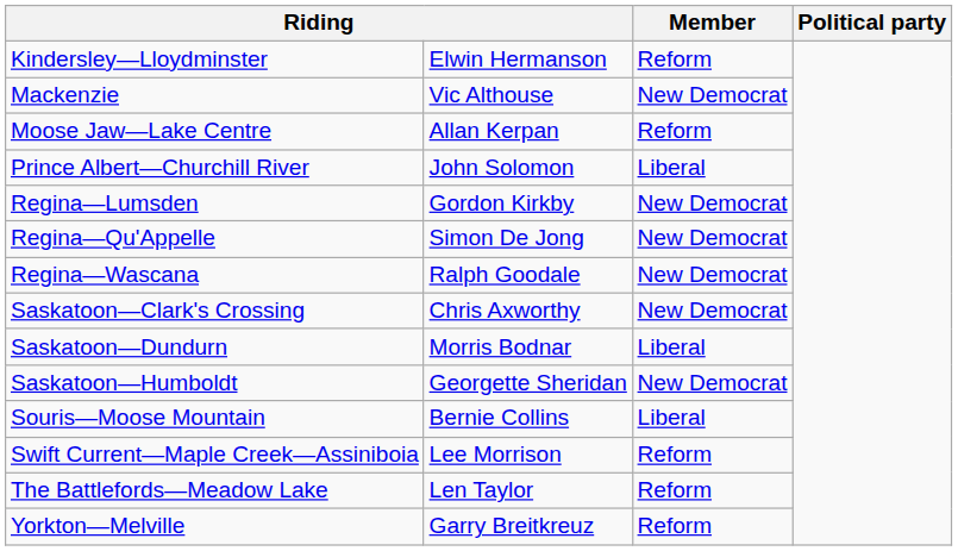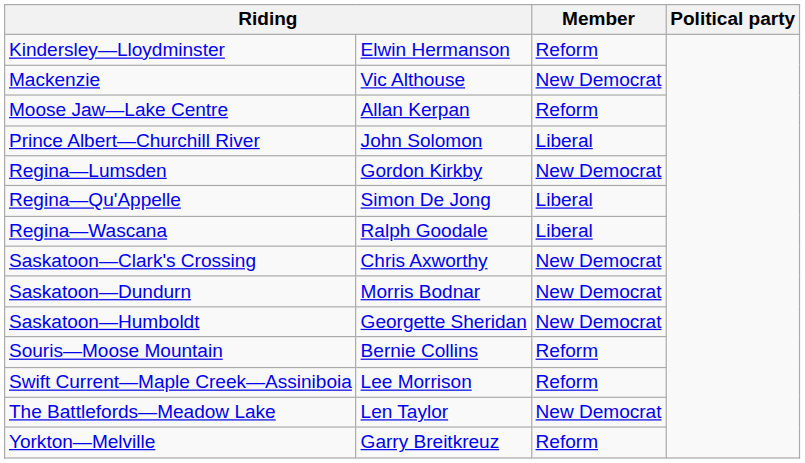Regina—Qu'Appelle | Member: New Democrat -> Liberal
Regina—Wascana | Member: New Democrat -> Liberal
Saskatoon—Dundurn | Member: Liberal -> New Democrat
Souris—Moose Mountain | Member: Liberal -> Reform
The Battlefords—Meadow Lake | Member: Reform -> New Democrat
